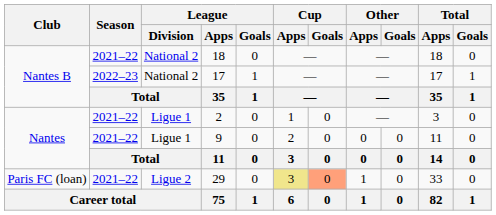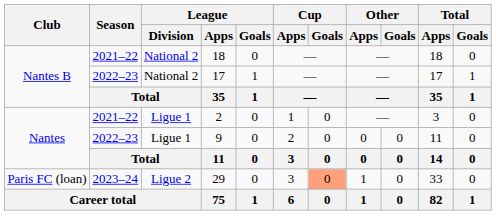9 | Season: 2021–22 -> 2022–23
29 | Season: 2021–22 -> 2023–24
29 | Cup / Apps: khaki background -> no background
